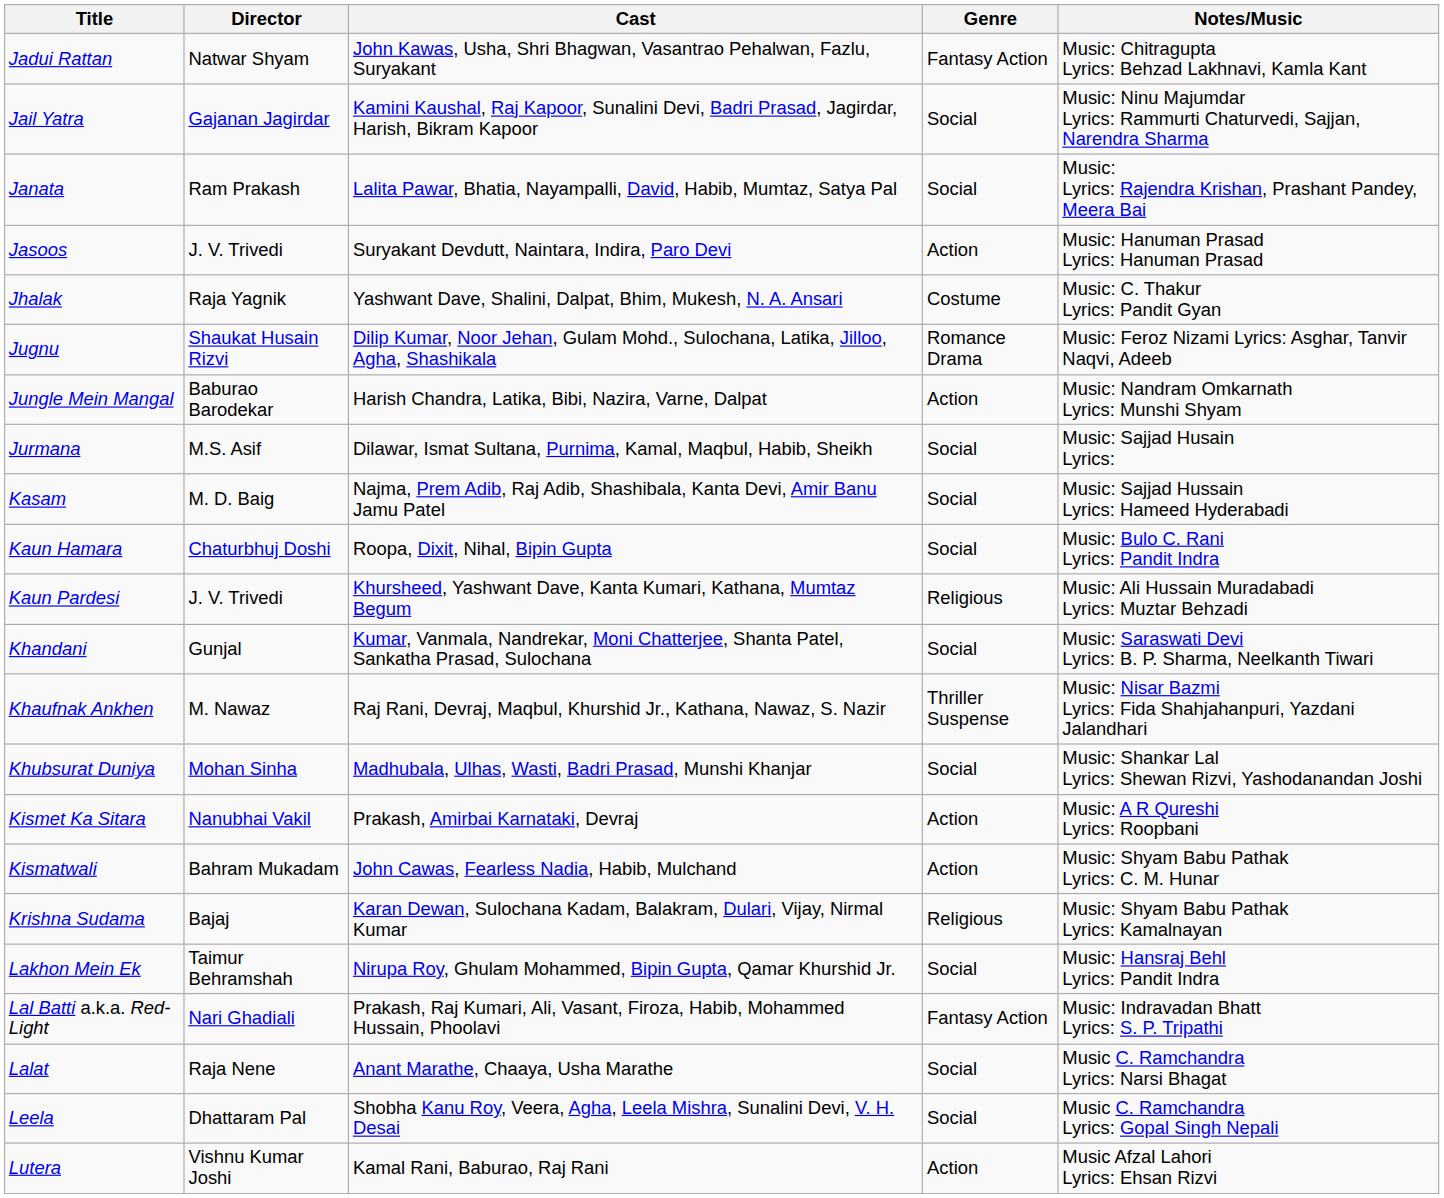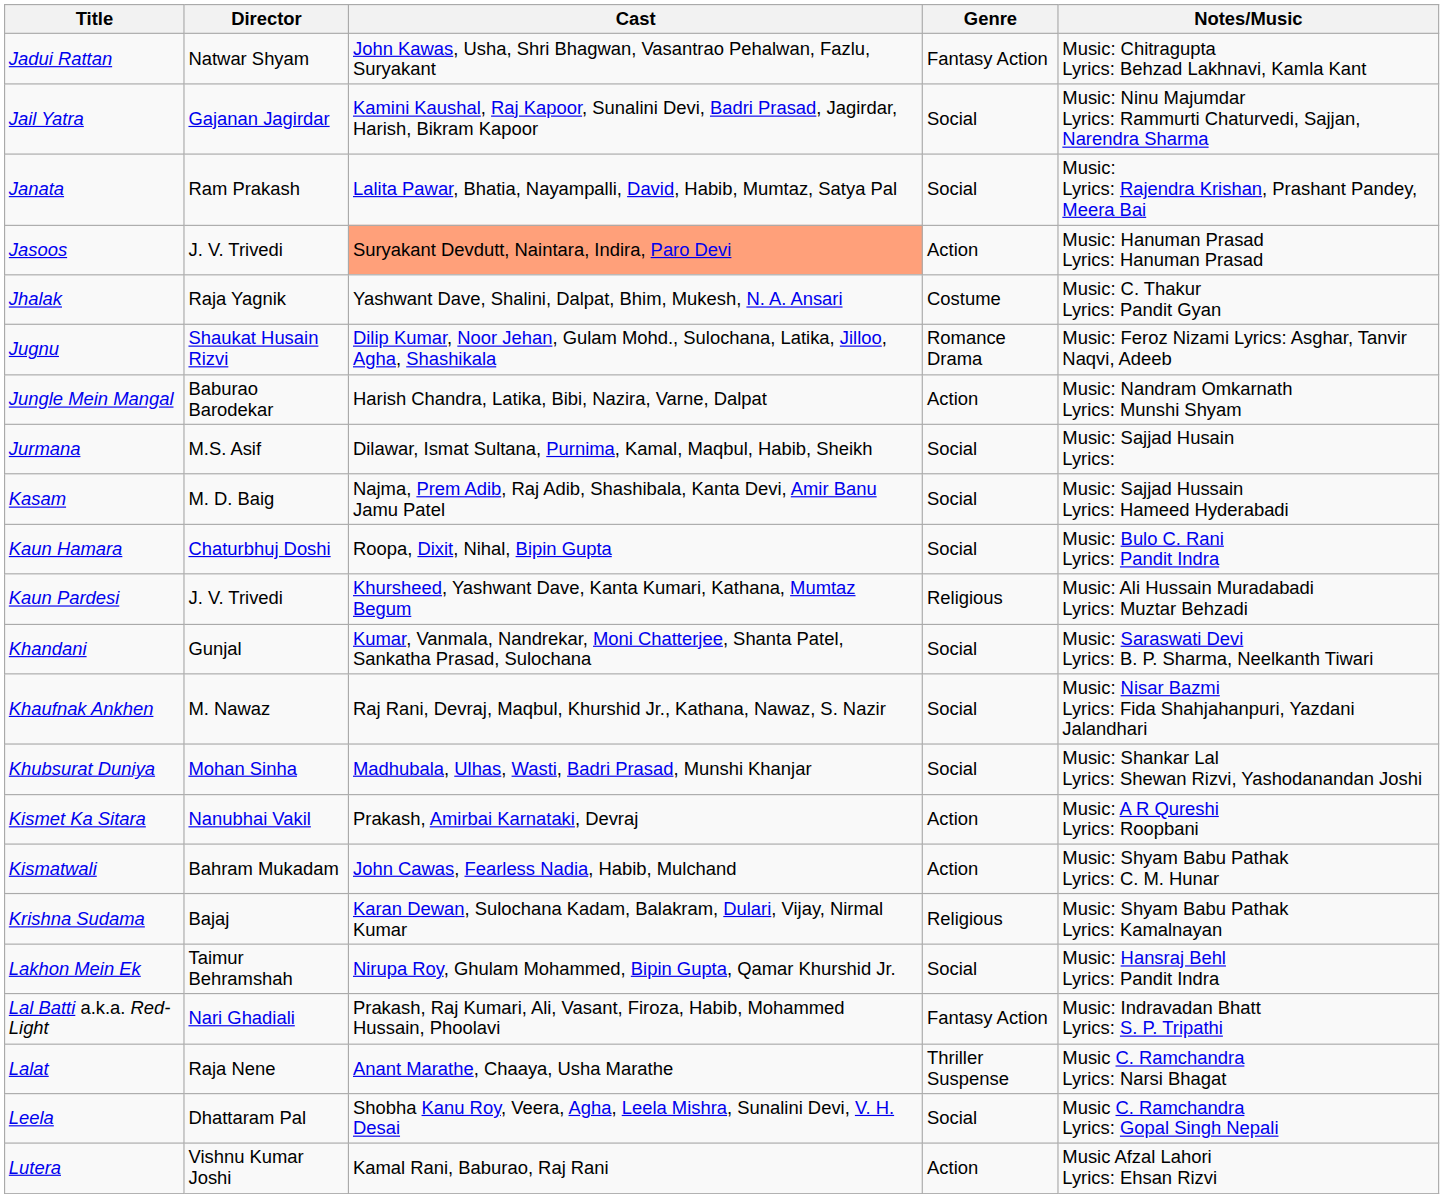Jasoos | Cast: no background -> lightsalmon background
Khaufnak Ankhen | Genre: Thriller Suspense -> Social
Lalat | Genre: Social -> Thriller Suspense
